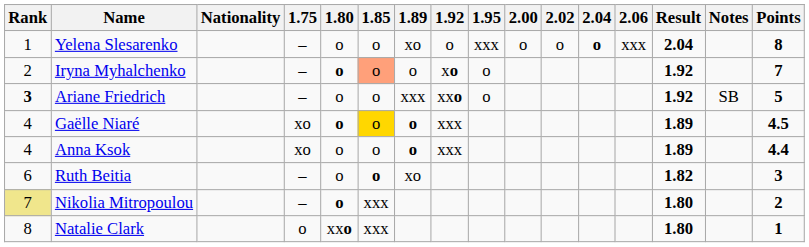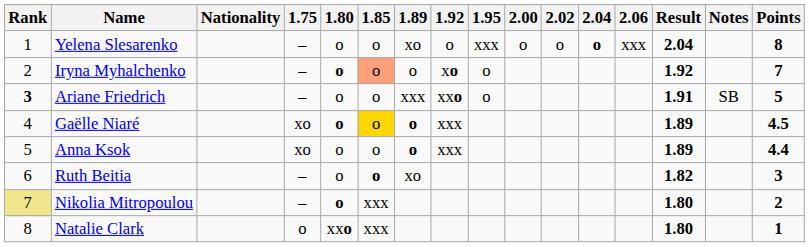Ariane Friedrich | Result: 1.92 -> 1.91
Anna Ksok | Rank: 4 -> 5
